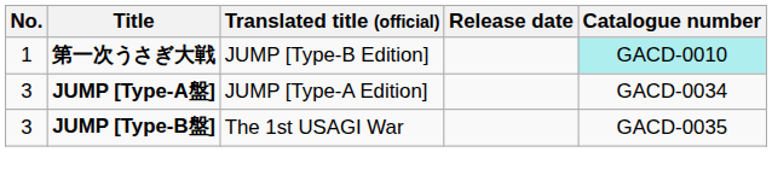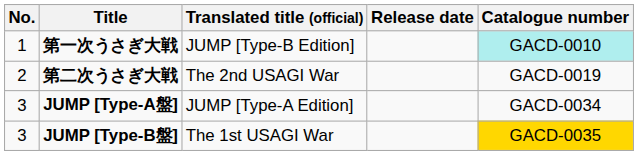+ row: 2 | 第二次うさぎ大戦 | The 2nd USAGI War | GACD-0019
JUMP [Type-B盤] | Catalogue number: no background -> gold background
